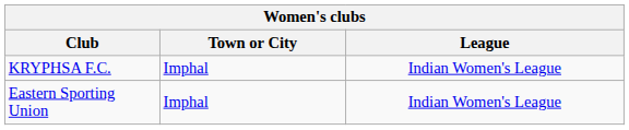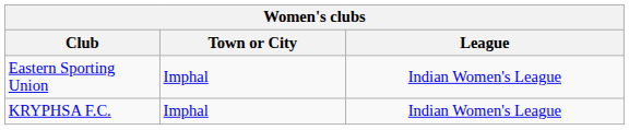rows swapped: KRYPHSA F.C. <-> Eastern Sporting Union
